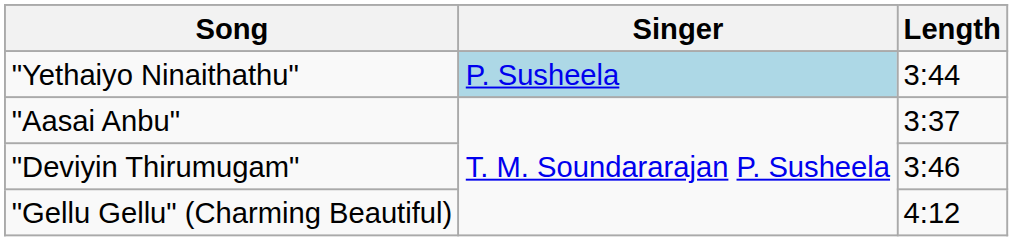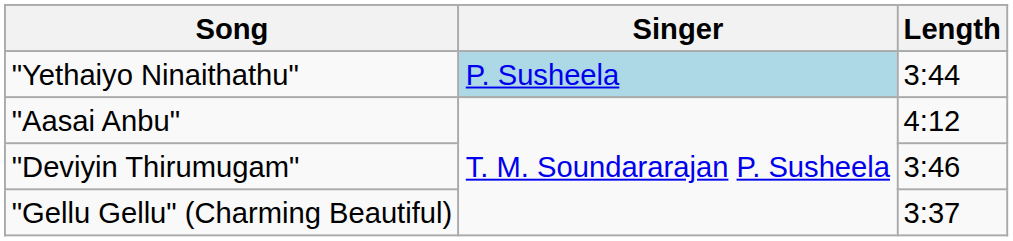"Aasai Anbu" | Length: 3:37 -> 4:12
"Gellu Gellu" (Charming Beautiful) | Length: 4:12 -> 3:37
